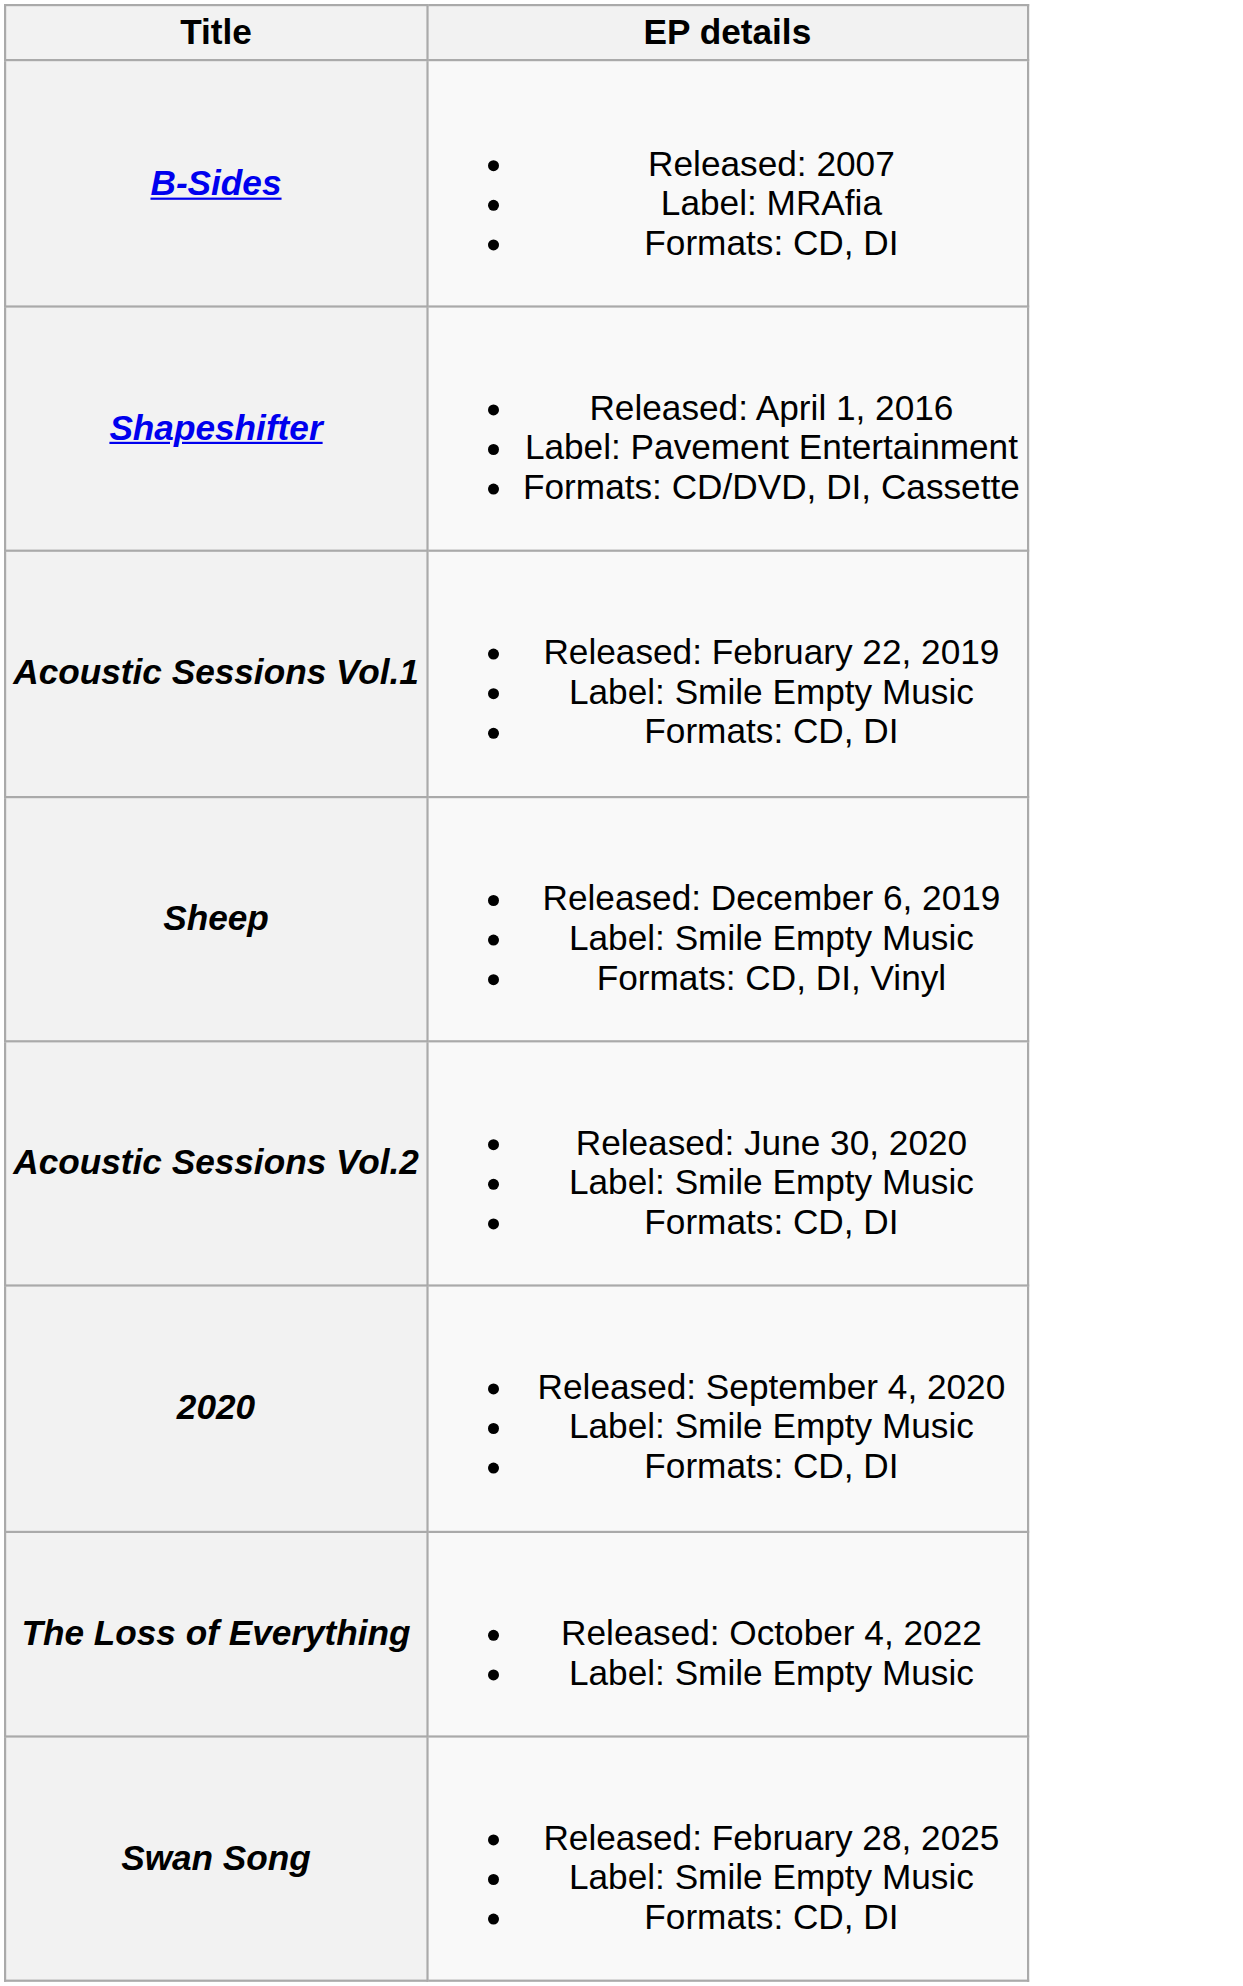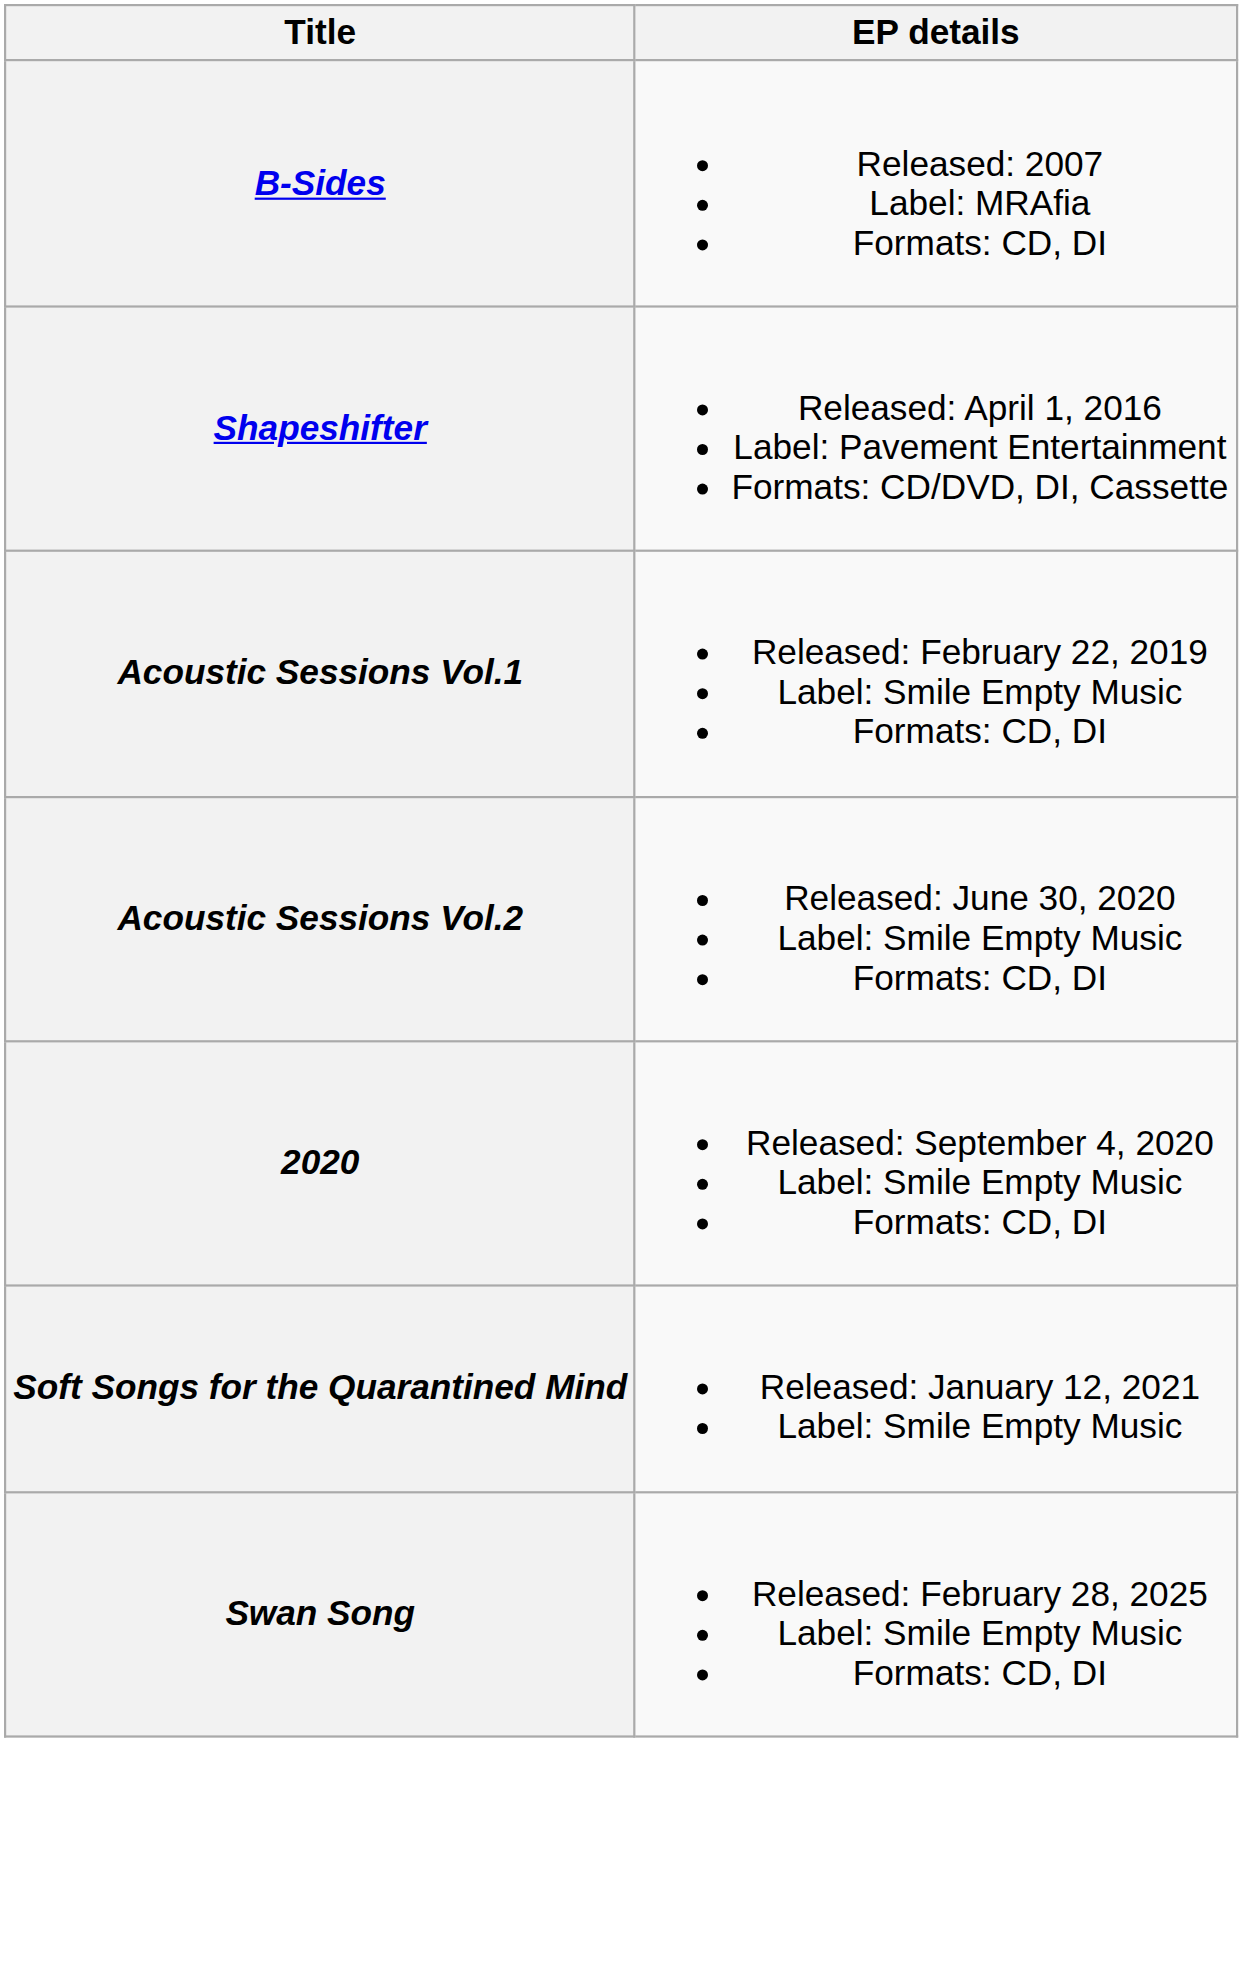- row: Sheep | Released: December 6, 2019 Label: Smile Empty Music Formats: CD, DI, Vinyl
+ row: Soft Songs for the Quarantined Mind | Released: January 12, 2021 Label: Smile Empty Music
- row: The Loss of Everything | Released: October 4, 2022 Label: Smile Empty Music
